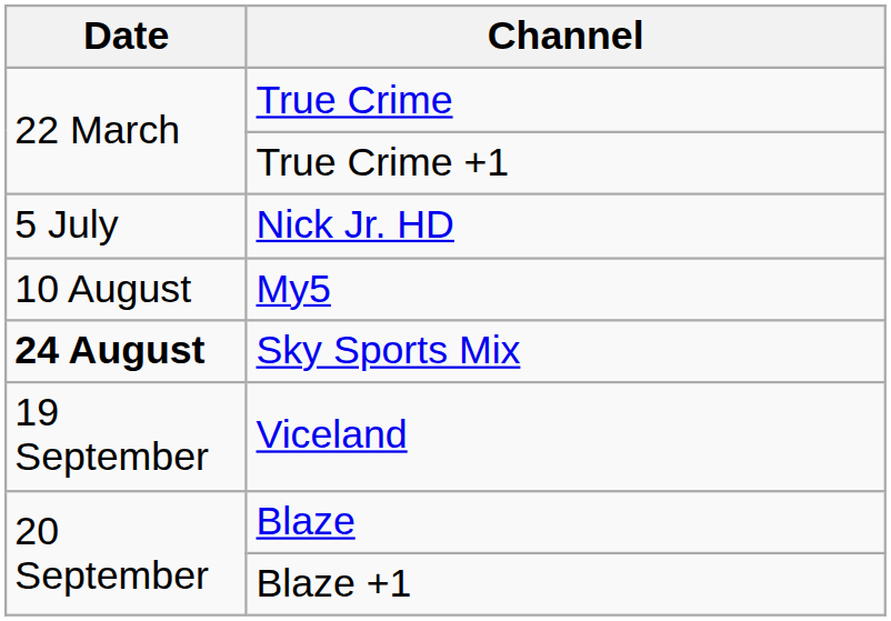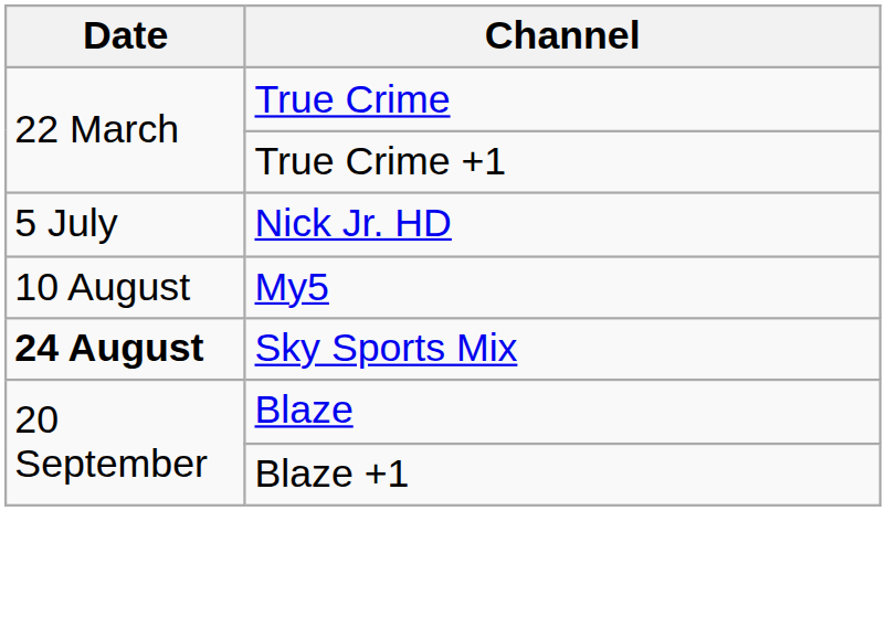- row: 19 September | Viceland
